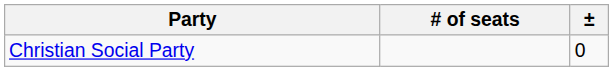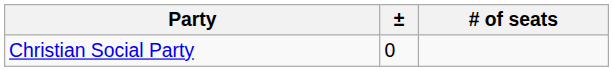columns swapped: # of seats <-> ±
